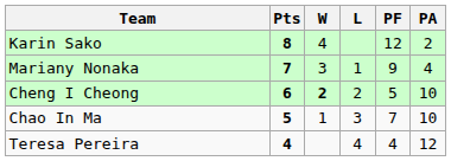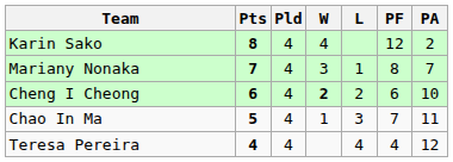+ column: Pld | 4 | 4 | 4 | 4 | 4
Mariany Nonaka | PF: 9 -> 8
Mariany Nonaka | PA: 4 -> 7
Cheng I Cheong | PF: 5 -> 6
Chao In Ma | PA: 10 -> 11
